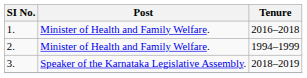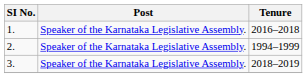1. | Post: Minister of Health and Family Welfare. -> Speaker of the Karnataka Legislative Assembly.
2. | Post: Minister of Health and Family Welfare. -> Speaker of the Karnataka Legislative Assembly.
